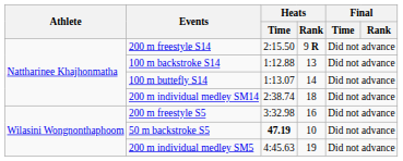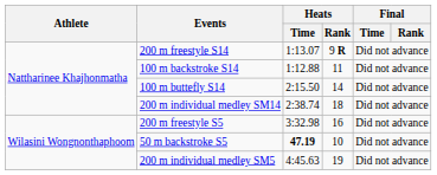200 m freestyle S14 | Heats / Time: 2:15.50 -> 1:13.07
100 m backstroke S14 | Heats / Rank: 13 -> 11
100 m buttefly S14 | Heats / Time: 1:13.07 -> 2:15.50
